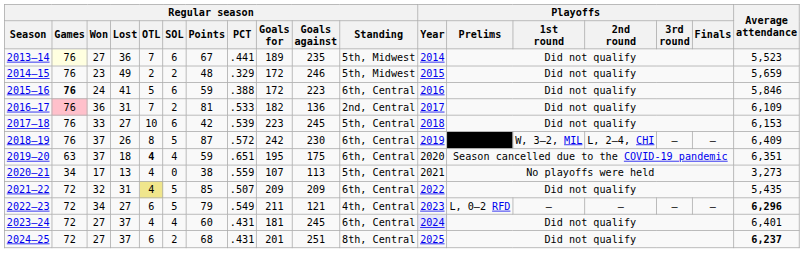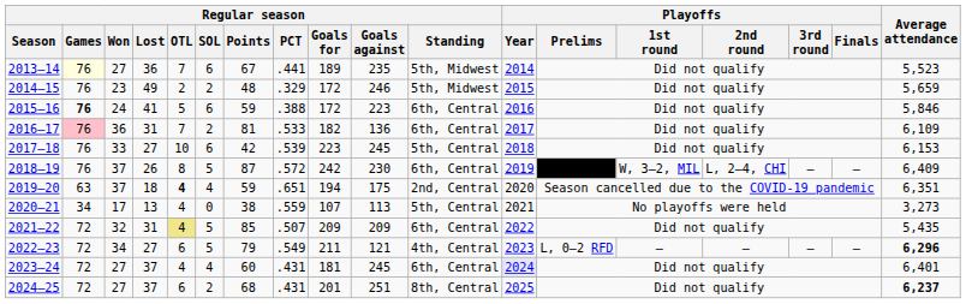2016–17 | Regular season / Standing: 2nd, Central -> 6th, Central
2019–20 | Regular season / Goals for: 195 -> 194
2019–20 | Regular season / Standing: 6th, Central -> 2nd, Central
